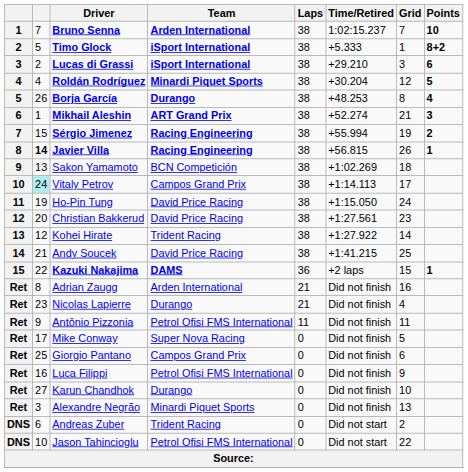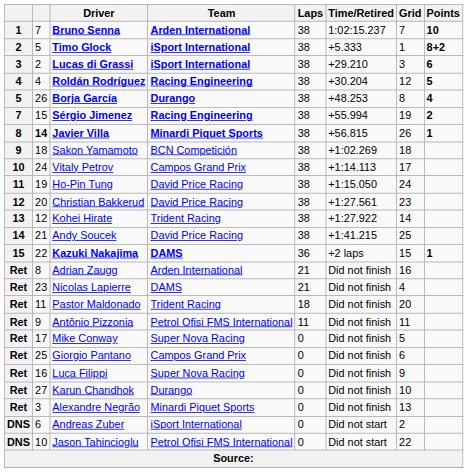Roldán Rodríguez | Team: Minardi Piquet Sports -> Racing Engineering
- row: 6 | 1 | Mikhail Aleshin | ART Grand Prix | 38 | +52.274 | 21 | 3
Javier Villa | Team: Racing Engineering -> Minardi Piquet Sports
Sakon Yamamoto | column 2: 13 -> 18
Vitaly Petrov | column 2: paleturquoise background -> no background
Nicolas Lapierre | Team: Durango -> DAMS
+ row: Ret | 11 | Pastor Maldonado | Trident Racing | 18 | Did not finish | 20
Luca Filippi | Team: Petrol Ofisi FMS International -> Super Nova Racing
Andreas Zuber | Team: Trident Racing -> iSport International
